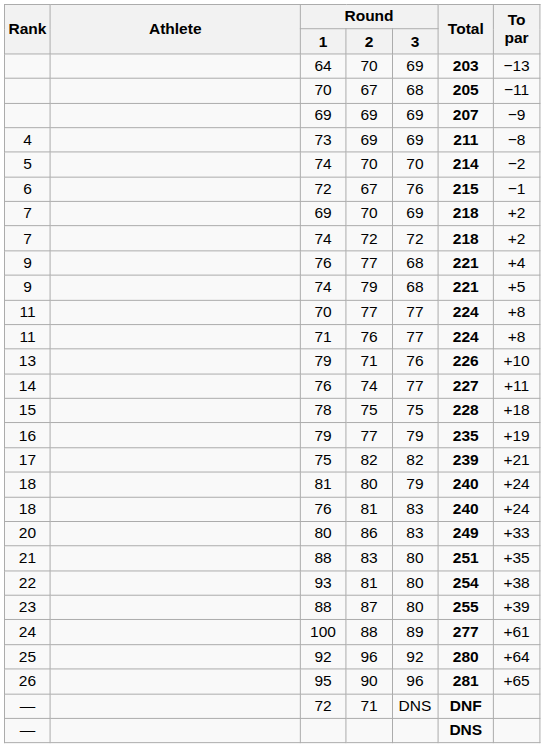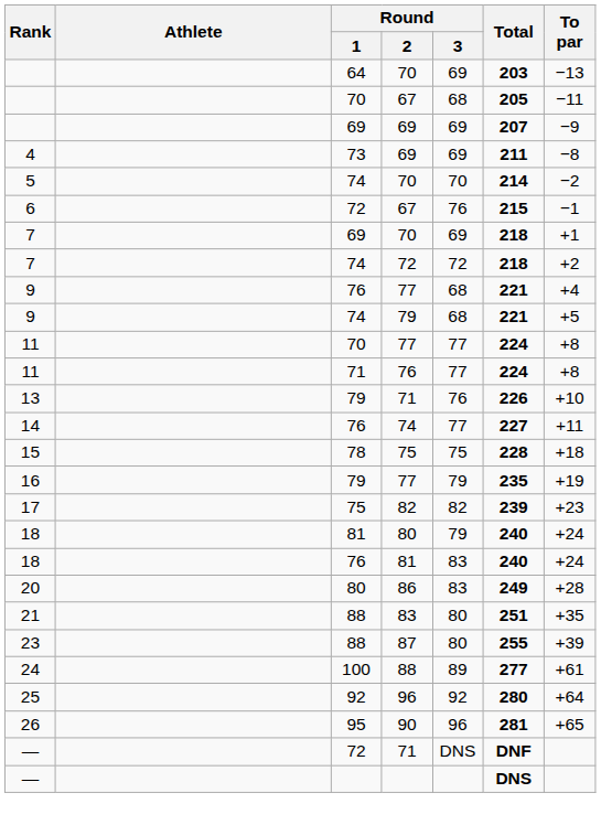7 / 70 | To par: +2 -> +1
17 | To par: +21 -> +23
20 | To par: +33 -> +28
- row: 22 | 93 | 81 | 80 | 254 | +38
